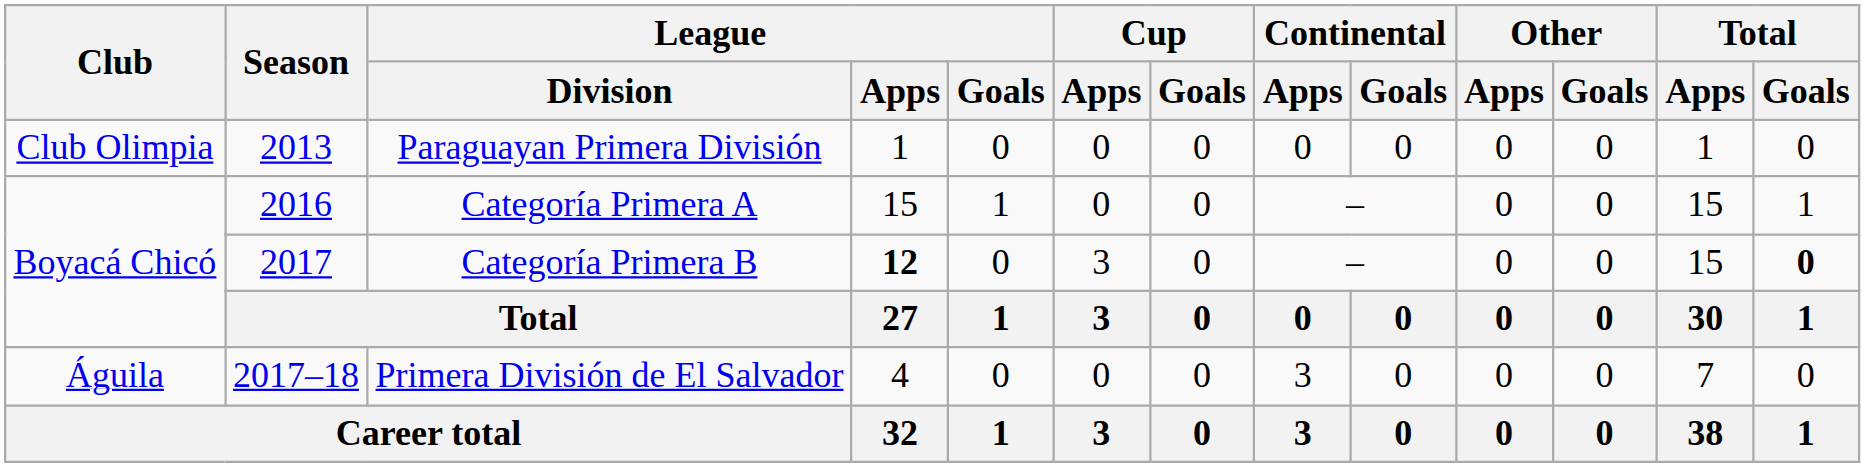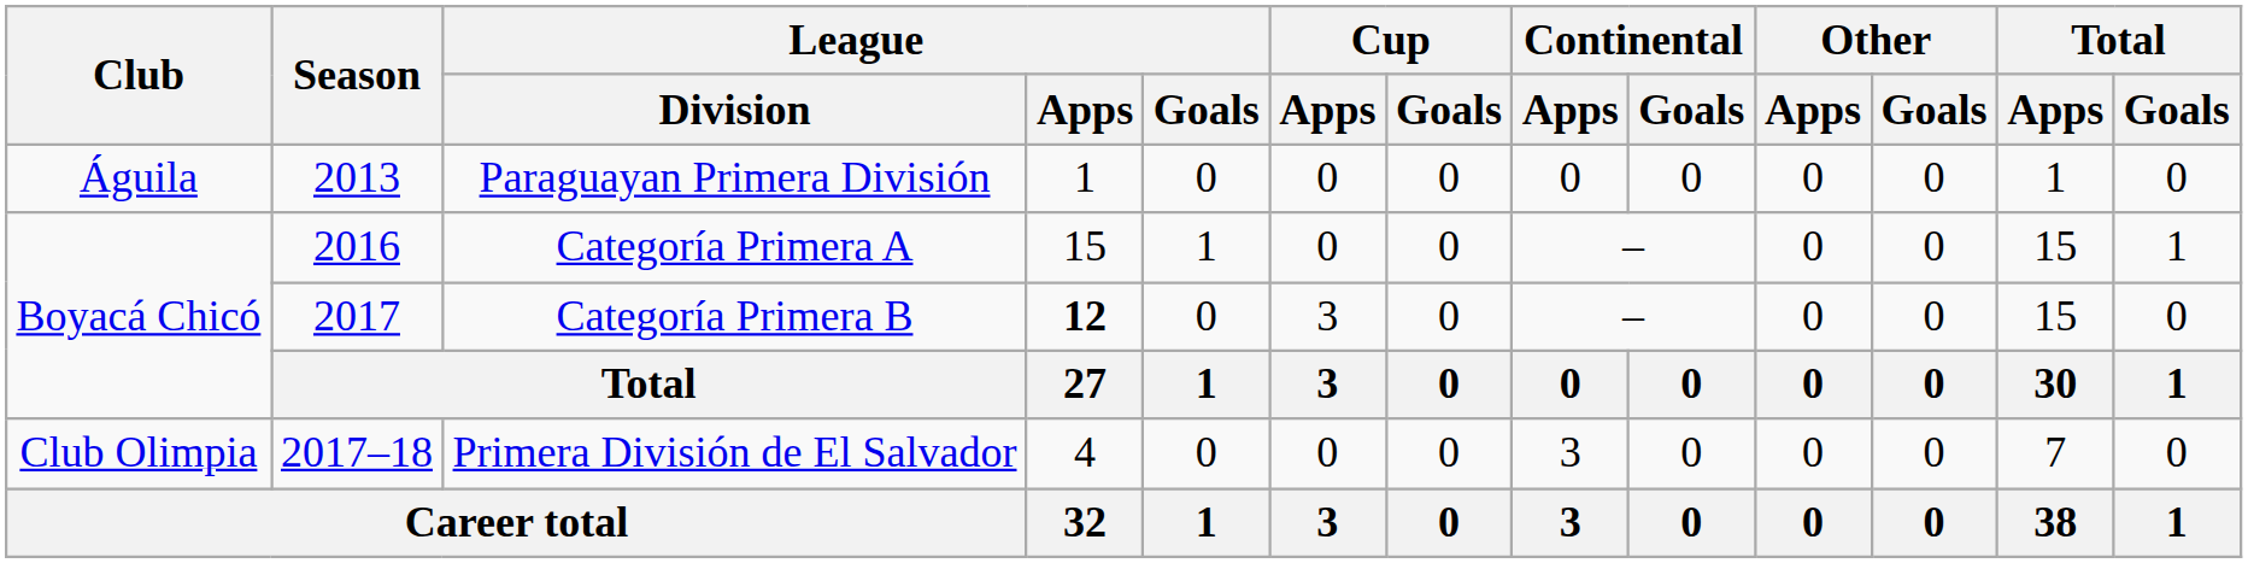Paraguayan Primera División | Club: Club Olimpia -> Águila
Categoría Primera B | Total / Goals: bold -> normal
Primera División de El Salvador | Club: Águila -> Club Olimpia
